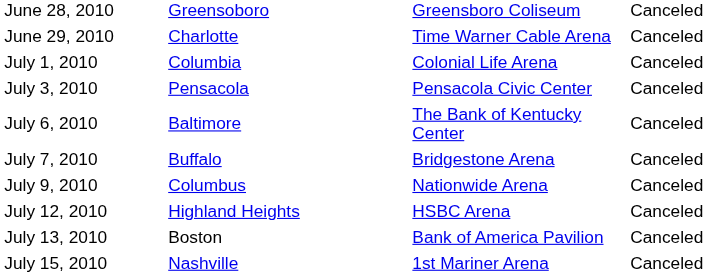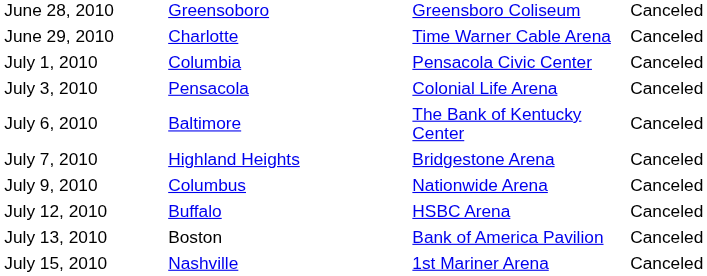July 1, 2010 | column 3: Colonial Life Arena -> Pensacola Civic Center
July 3, 2010 | column 3: Pensacola Civic Center -> Colonial Life Arena
July 7, 2010 | column 2: Buffalo -> Highland Heights
July 12, 2010 | column 2: Highland Heights -> Buffalo
